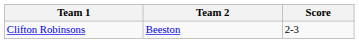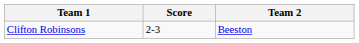columns swapped: Team 2 <-> Score
